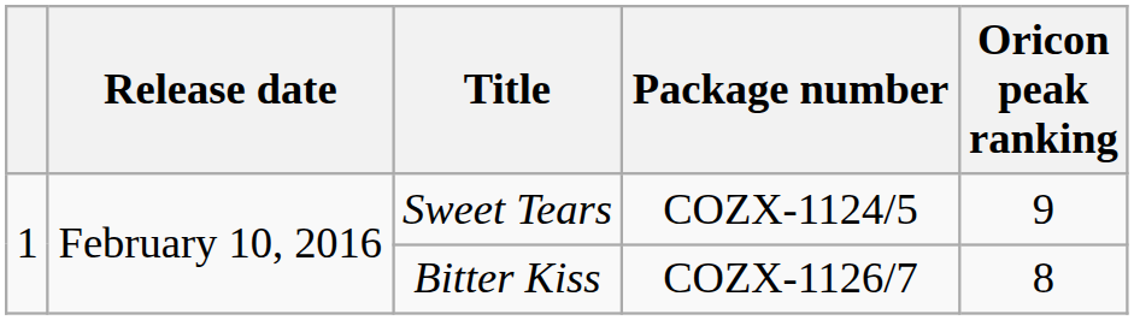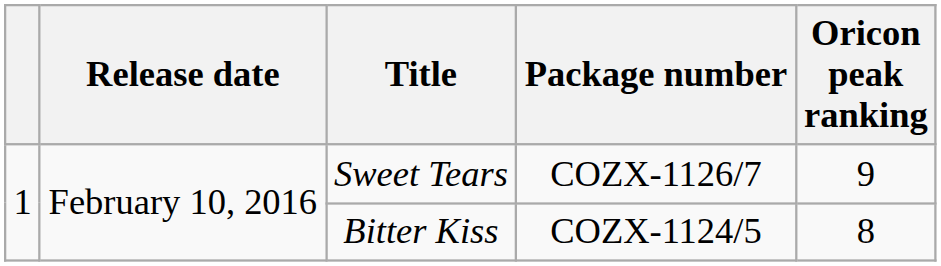Sweet Tears | Package number: COZX-1124/5 -> COZX-1126/7
Bitter Kiss | Package number: COZX-1126/7 -> COZX-1124/5
